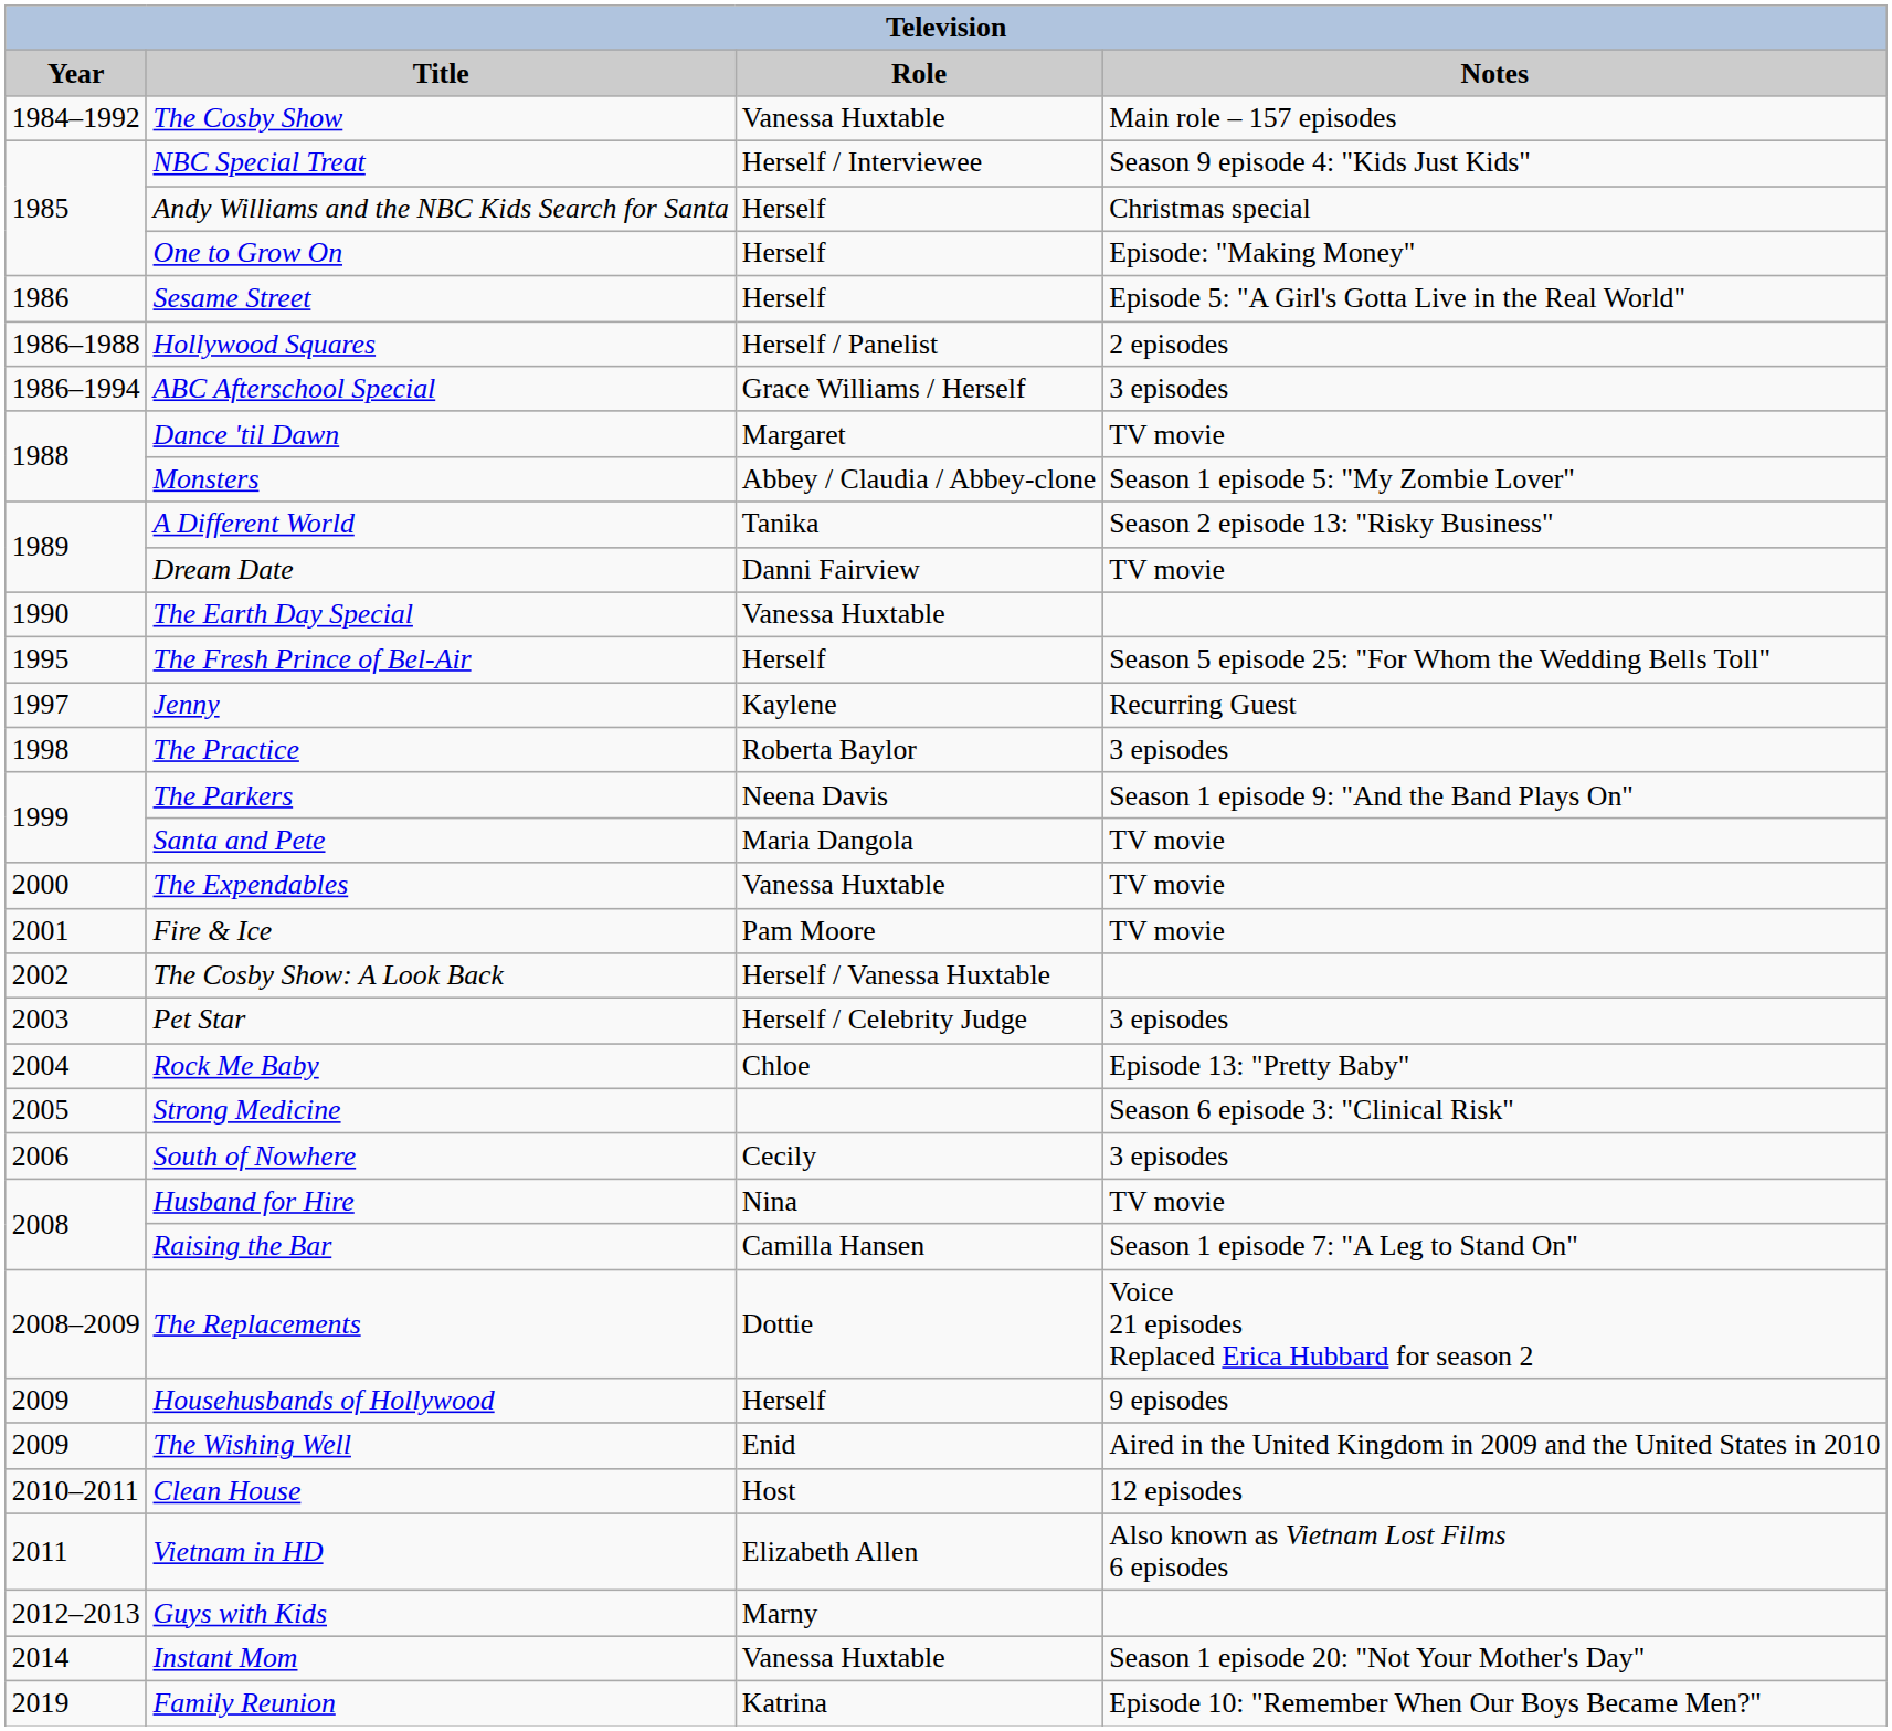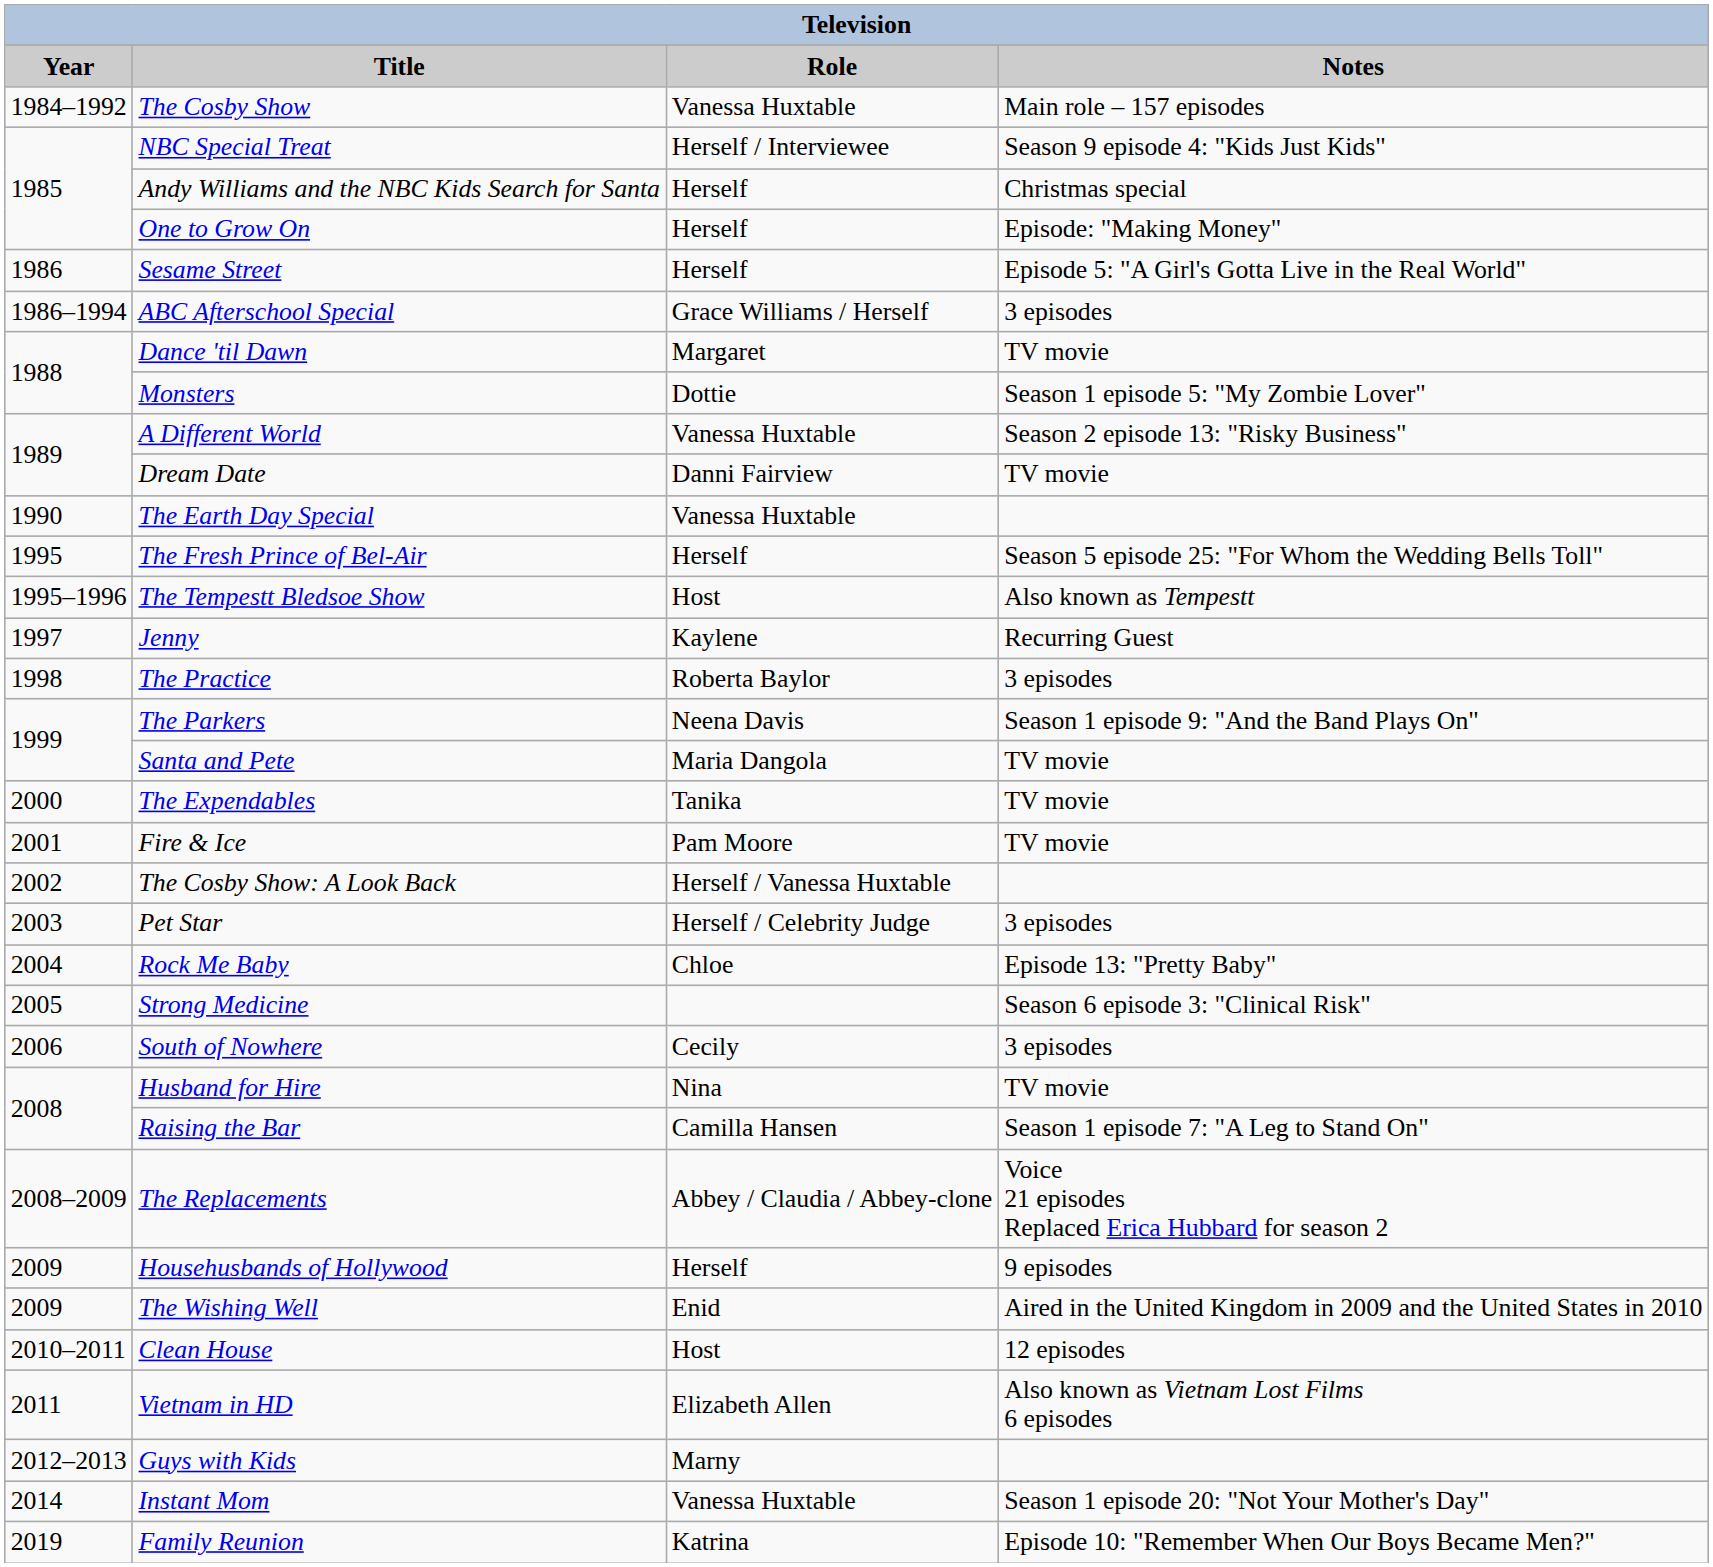- row: 1986–1988 | Hollywood Squares | Herself / Panelist | 2 episodes
Monsters | Role: Abbey / Claudia / Abbey-clone -> Dottie
A Different World | Role: Tanika -> Vanessa Huxtable
+ row: 1995–1996 | The Tempestt Bledsoe Show | Host | Also known as Tempestt
The Expendables | Role: Vanessa Huxtable -> Tanika
The Replacements | Role: Dottie -> Abbey / Claudia / Abbey-clone
